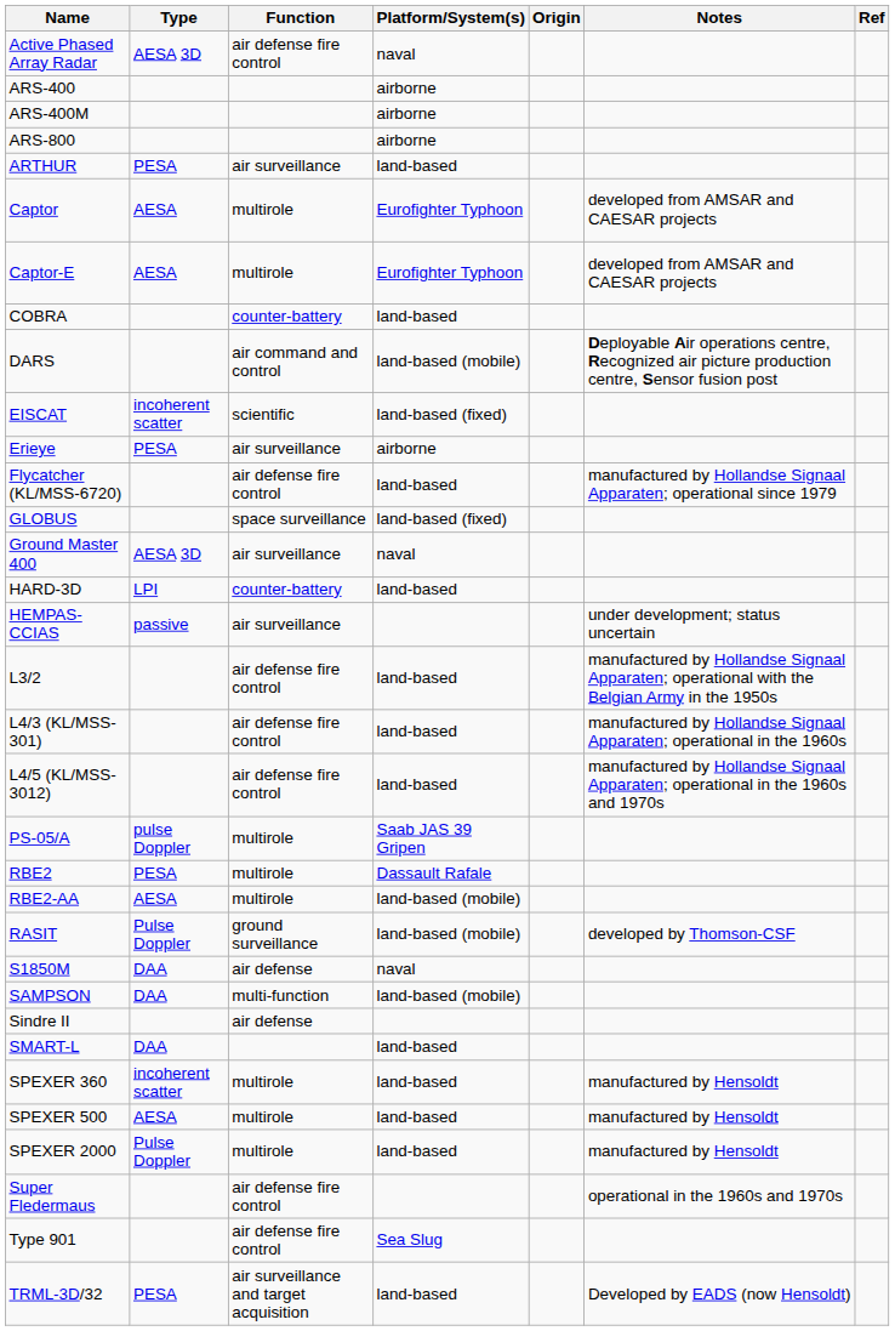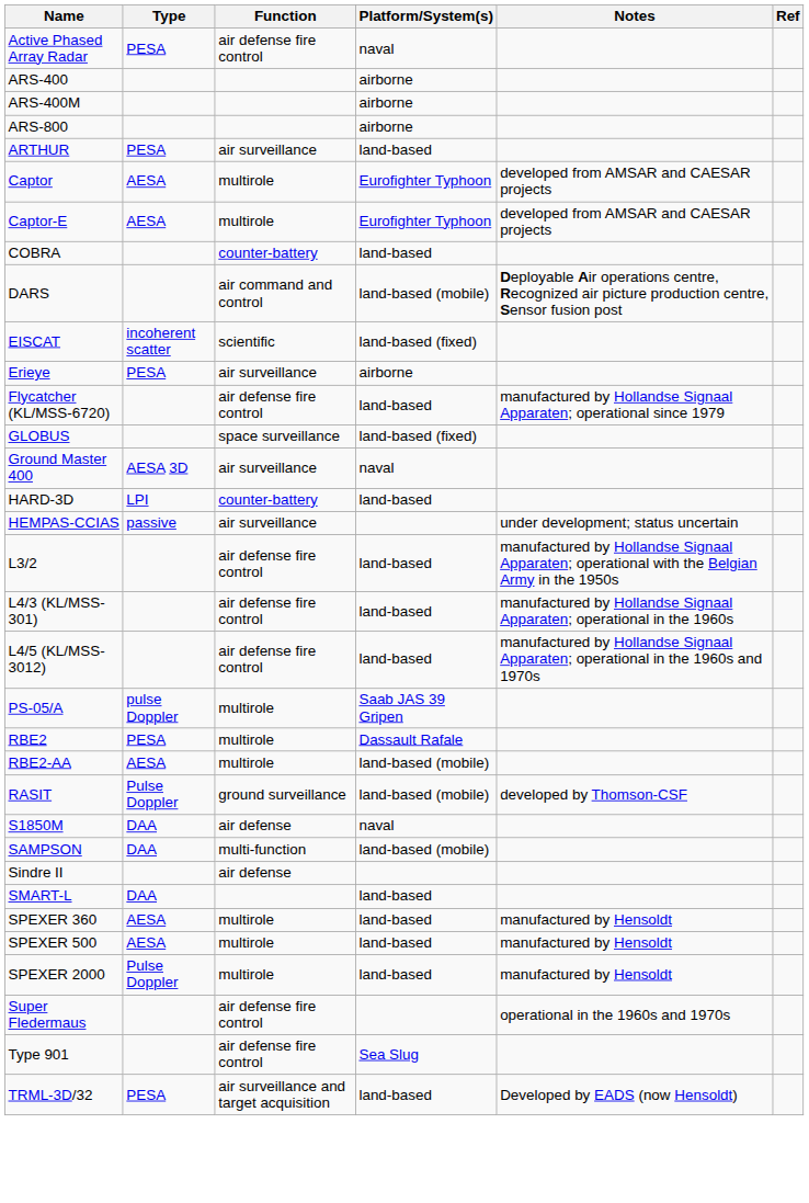- column: Origin
Active Phased Array Radar | Type: AESA 3D -> PESA
SPEXER 360 | Type: incoherent scatter -> AESA
